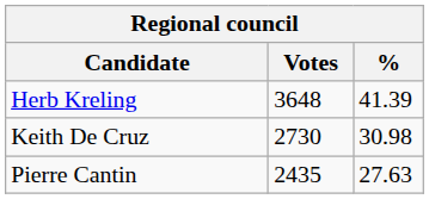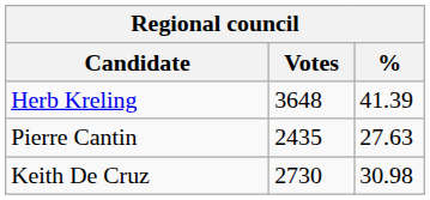rows swapped: Keith De Cruz <-> Pierre Cantin
